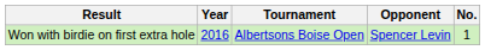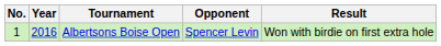columns swapped: No. <-> Result
